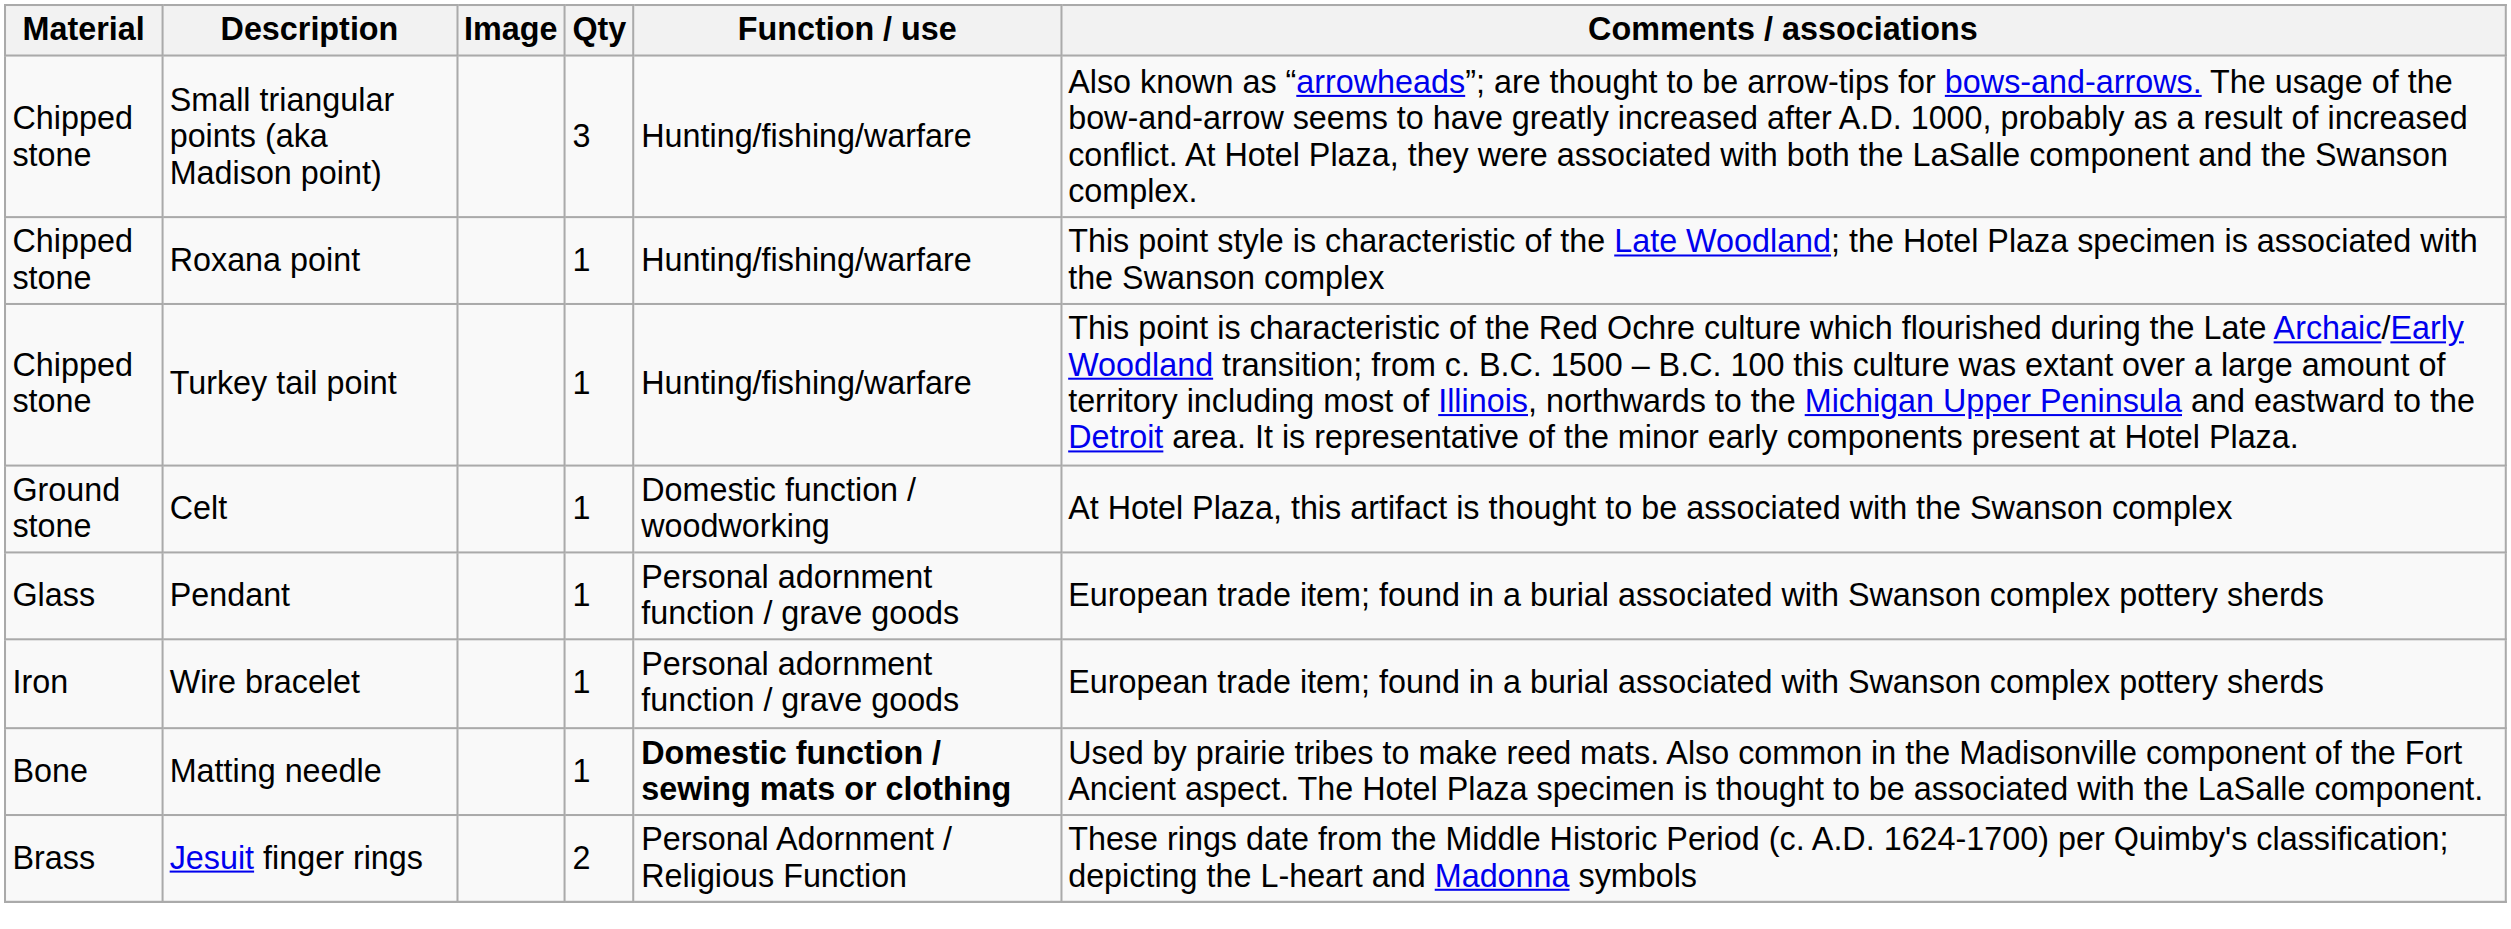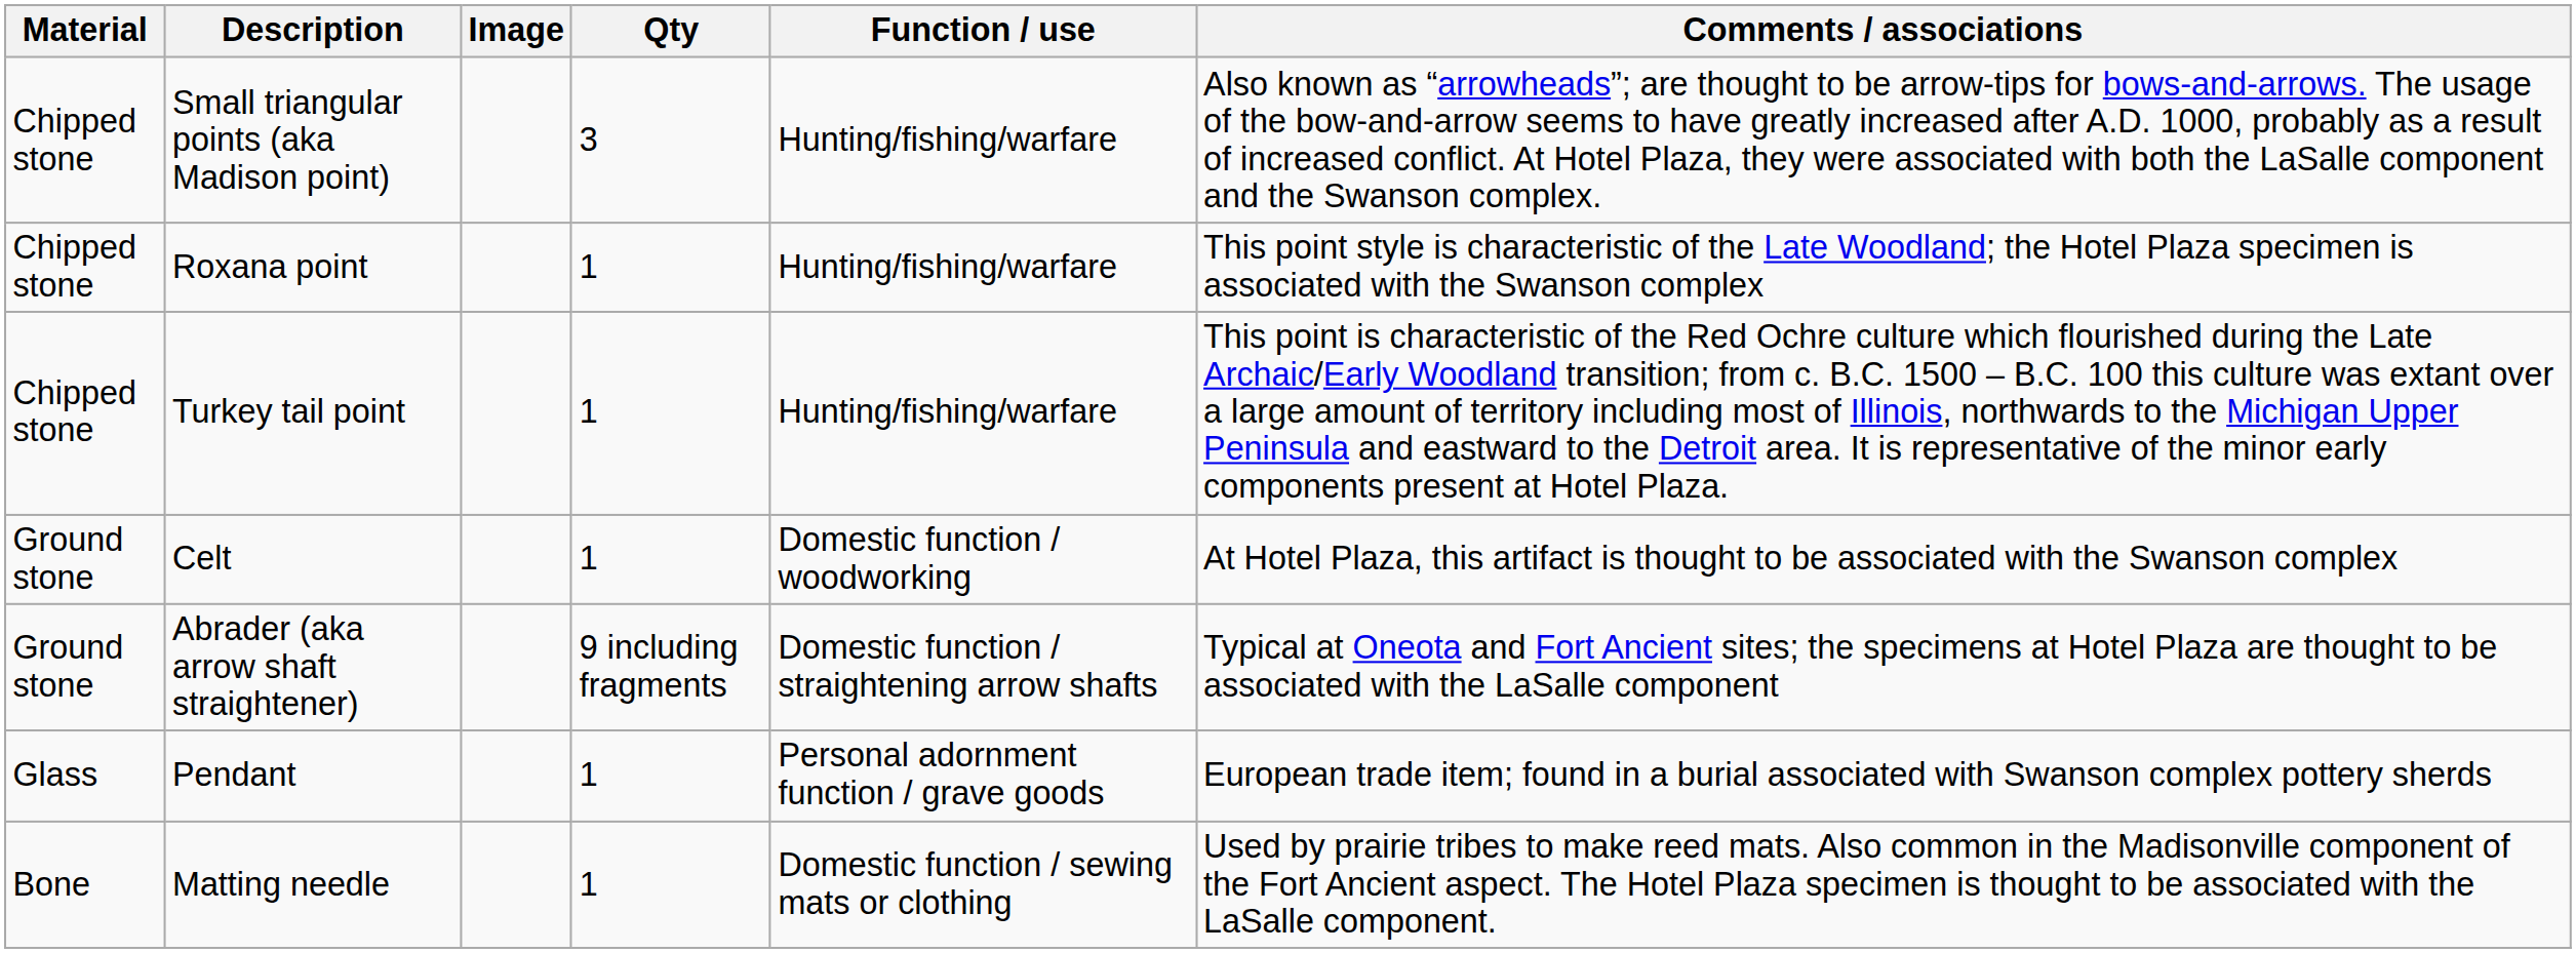+ row: Ground stone | Abrader (aka arrow shaft straightener) | 9 including fragments | Domestic function / straightening arrow shafts | Typical at Oneota and Fort Ancient sites; the specimens at Hotel Plaza are thought to be associated with the LaSalle component
- row: Iron | Wire bracelet | 1 | Personal adornment function / grave goods | European trade item; found in a burial associated with Swanson complex pottery sherds
Matting needle | Function / use: bold -> normal
- row: Brass | Jesuit finger rings | 2 | Personal Adornment / Religious Function | These rings date from the Middle Historic Period (c. A.D. 1624-1700) per Quimby's classification; depicting the L-heart and Madonna symbols
